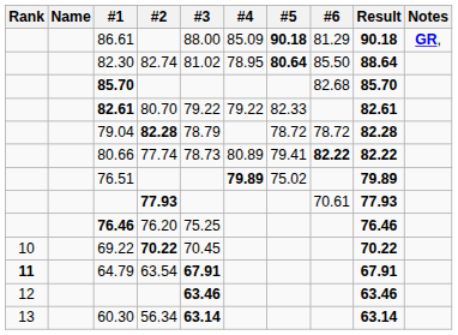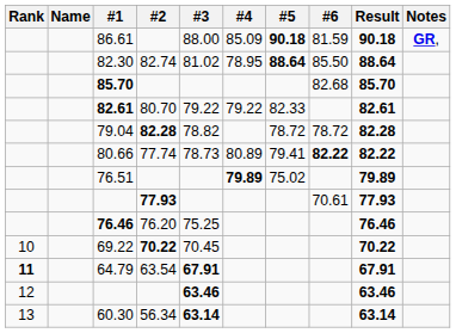86.61 | #6: 81.29 -> 81.59
82.30 | #5: 80.64 -> 88.64
79.04 | #3: 78.79 -> 78.82
